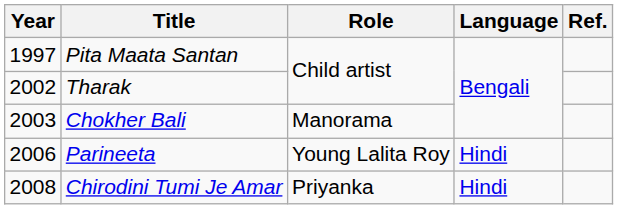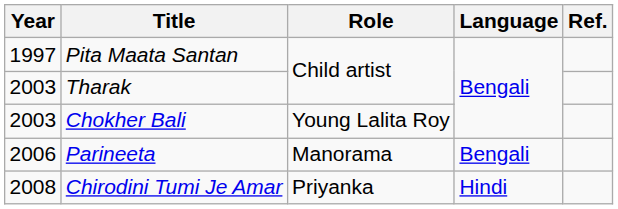Tharak | Year: 2002 -> 2003
Chokher Bali | Role: Manorama -> Young Lalita Roy
Parineeta | Role: Young Lalita Roy -> Manorama
Parineeta | Language: Hindi -> Bengali
